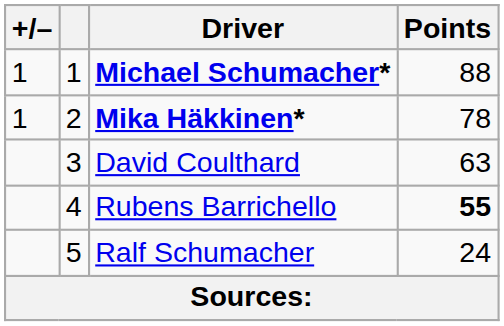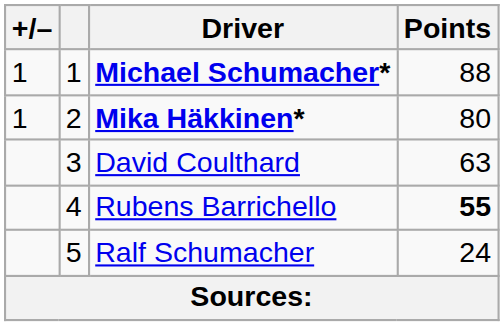Mika Häkkinen* | Points: 78 -> 80
